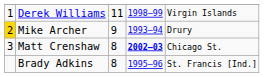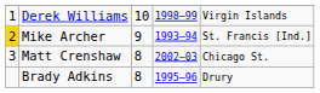Derek Williams | column 3: 11 -> 10
Mike Archer | column 5: Drury -> St. Francis [Ind.]
Matt Crenshaw | column 4: bold -> normal
Brady Adkins | column 5: St. Francis [Ind.] -> Drury
